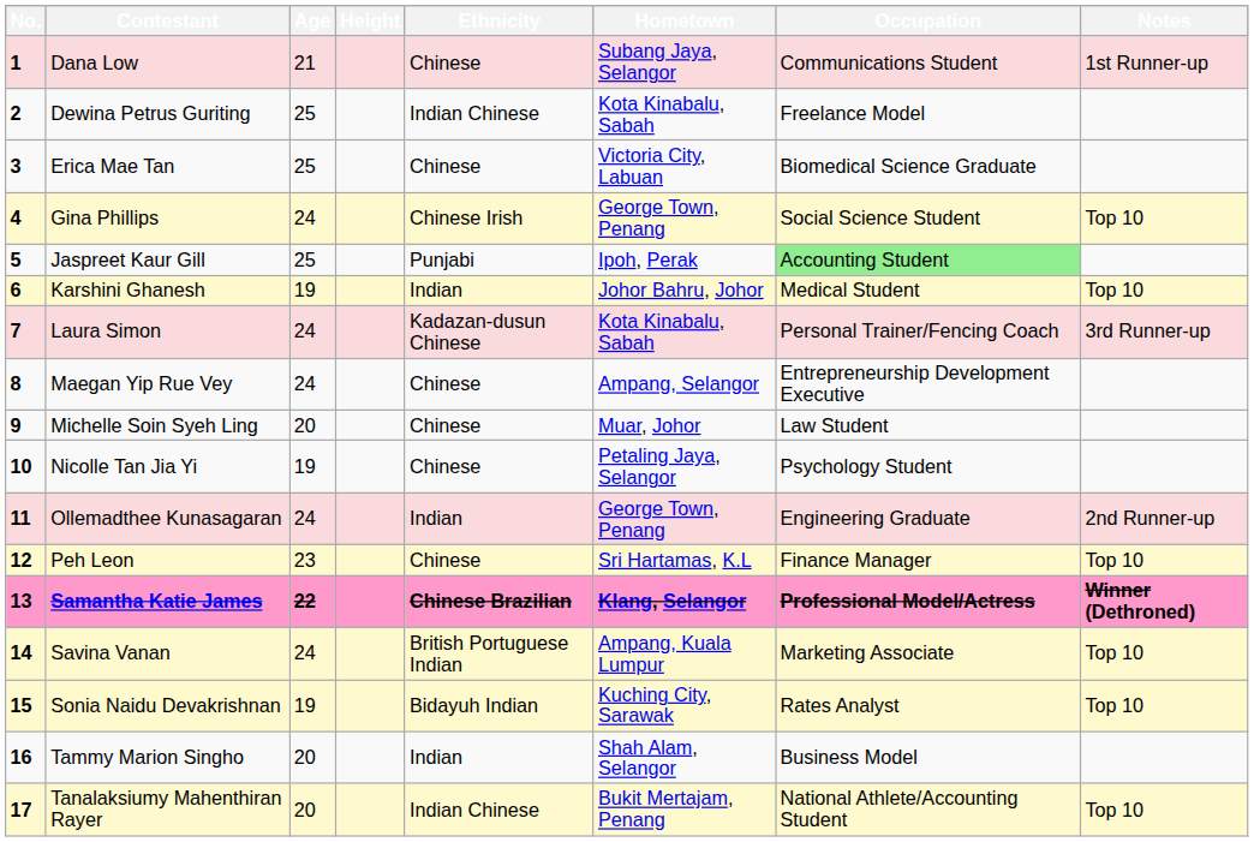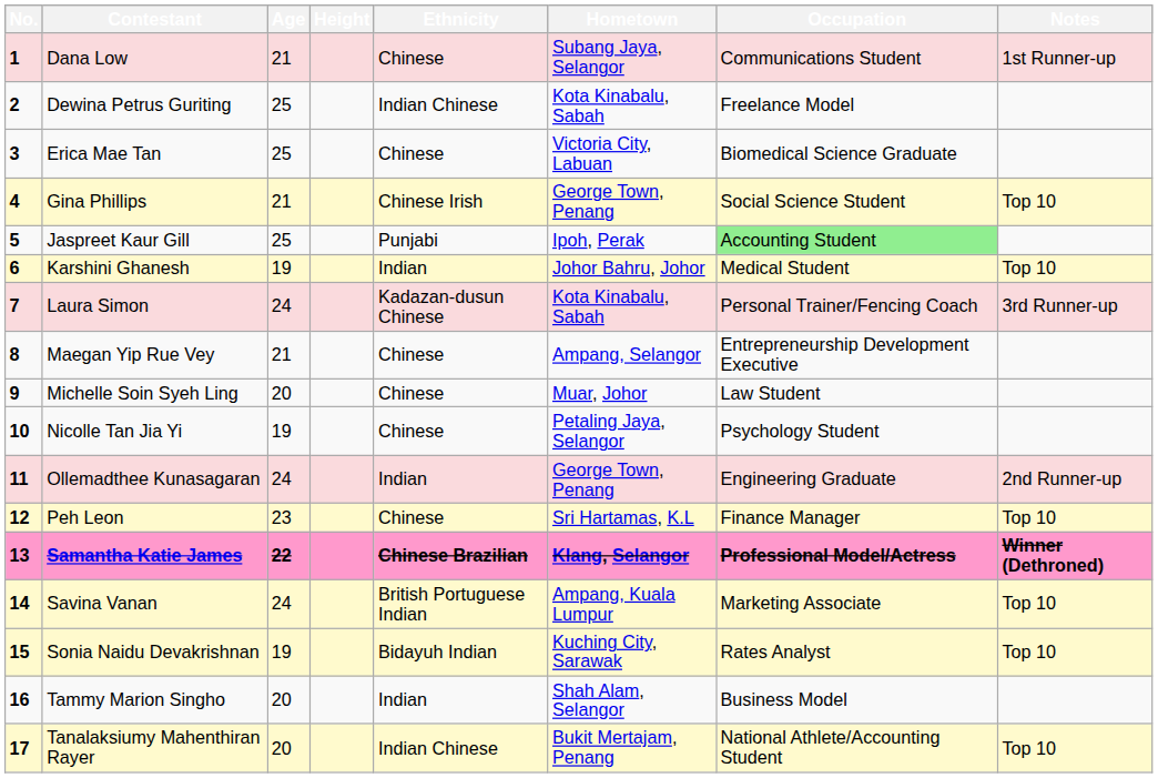Gina Phillips | Age: 24 -> 21
Maegan Yip Rue Vey | Age: 24 -> 21
